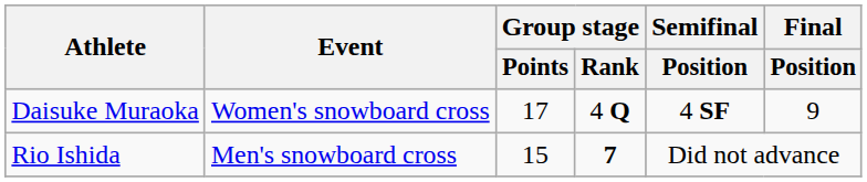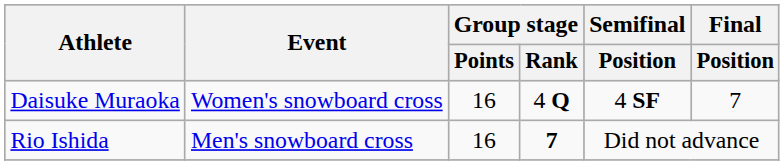Daisuke Muraoka | Group stage / Points: 17 -> 16
Daisuke Muraoka | Final / Position: 9 -> 7
Rio Ishida | Group stage / Points: 15 -> 16
